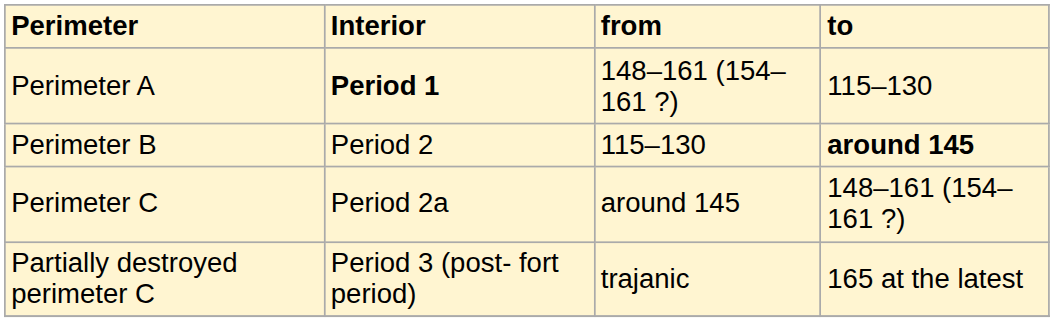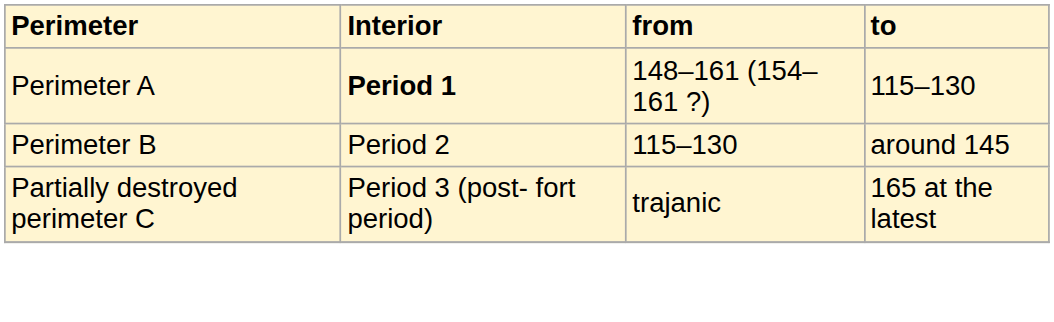Perimeter B | to: bold -> normal
- row: Perimeter C | Period 2a | around 145 | 148–161 (154–161 ?)
